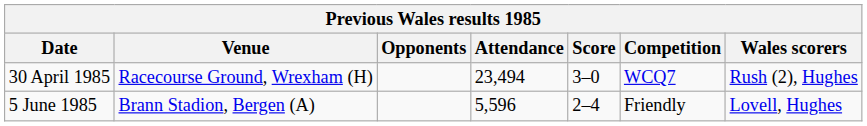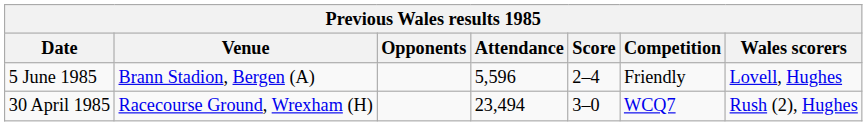rows swapped: 30 April 1985 <-> 5 June 1985
